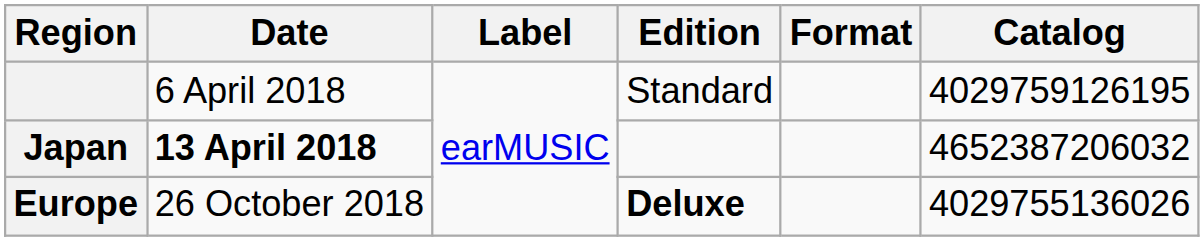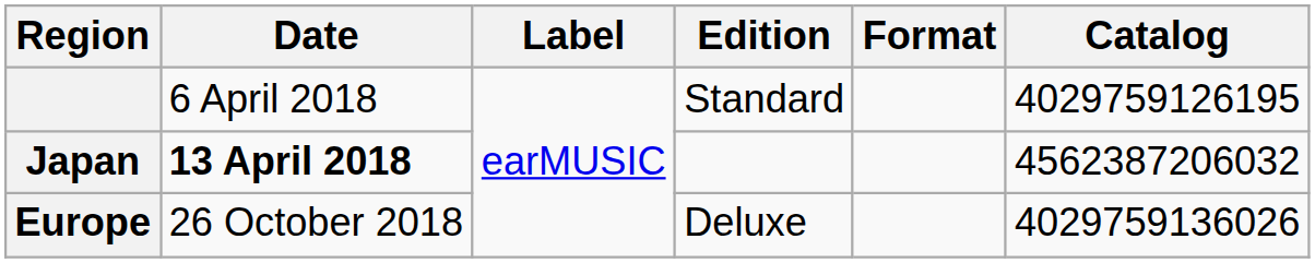Japan | Catalog: 4652387206032 -> 4562387206032
Europe | Edition: bold -> normal
Europe | Catalog: 4029755136026 -> 4029759136026
